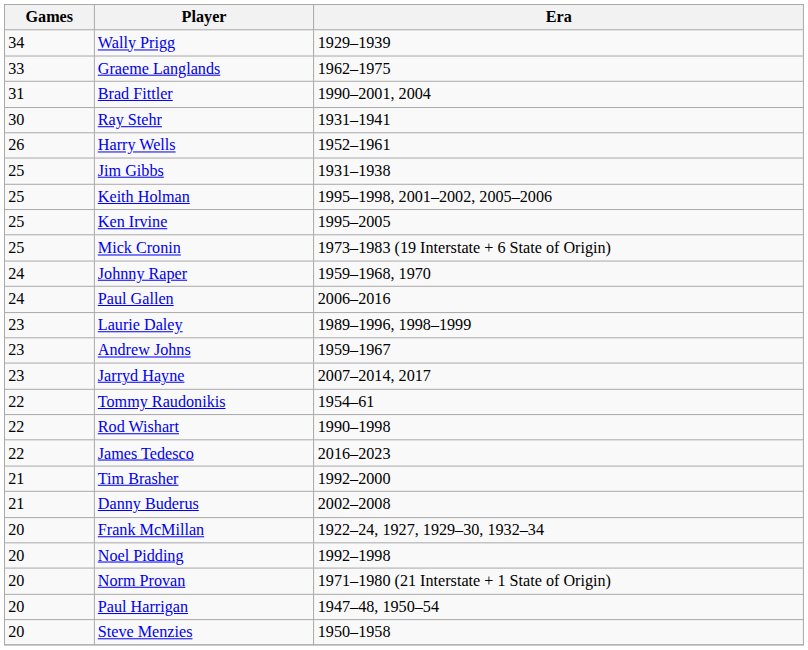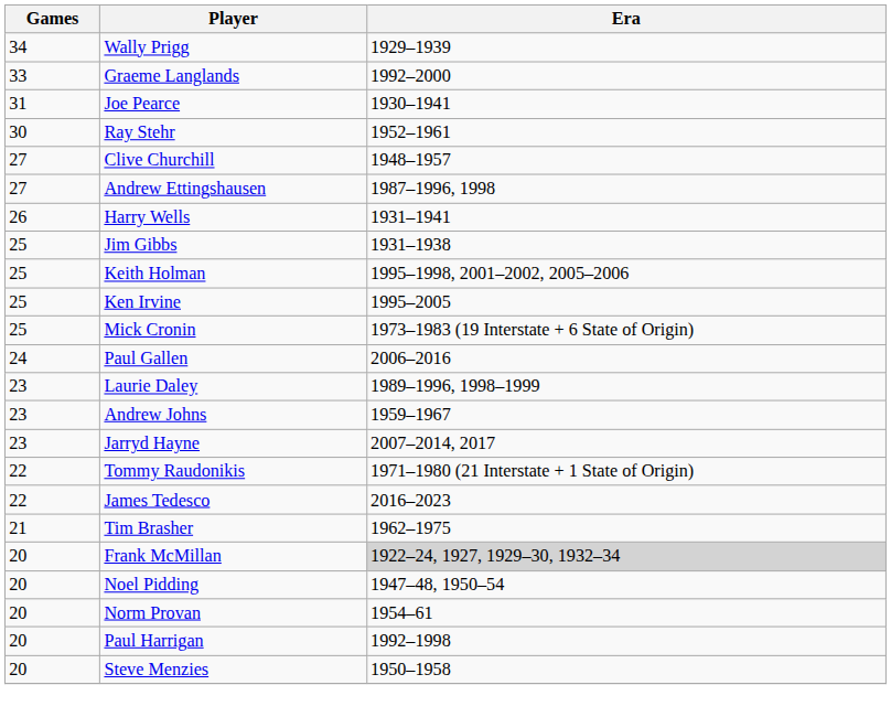Graeme Langlands | Era: 1962–1975 -> 1992–2000
+ row: 31 | Joe Pearce | 1930–1941
- row: 31 | Brad Fittler | 1990–2001, 2004
Ray Stehr | Era: 1931–1941 -> 1952–1961
+ row: 27 | Clive Churchill | 1948–1957
+ row: 27 | Andrew Ettingshausen | 1987–1996, 1998
Harry Wells | Era: 1952–1961 -> 1931–1941
- row: 24 | Johnny Raper | 1959–1968, 1970
Tommy Raudonikis | Era: 1954–61 -> 1971–1980 (21 Interstate + 1 State of Origin)
- row: 22 | Rod Wishart | 1990–1998
Tim Brasher | Era: 1992–2000 -> 1962–1975
- row: 21 | Danny Buderus | 2002–2008
Frank McMillan | Era: no background -> lightgrey background
Noel Pidding | Era: 1992–1998 -> 1947–48, 1950–54
Norm Provan | Era: 1971–1980 (21 Interstate + 1 State of Origin) -> 1954–61
Paul Harrigan | Era: 1947–48, 1950–54 -> 1992–1998
